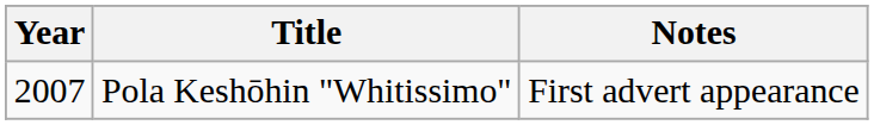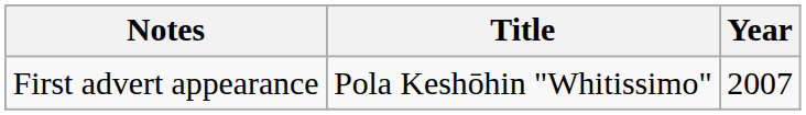columns swapped: Year <-> Notes
